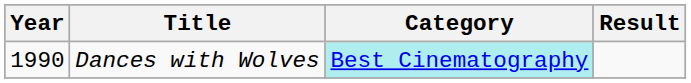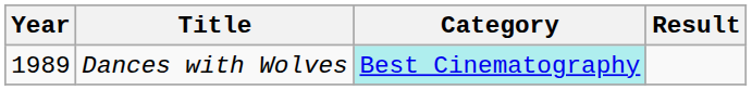Dances with Wolves | Year: 1990 -> 1989
